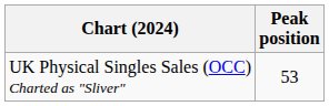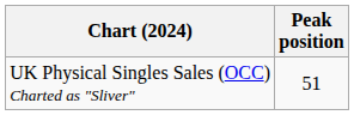UK Physical Singles Sales (OCC) Charted as "Sliver" | Peak position: 53 -> 51
